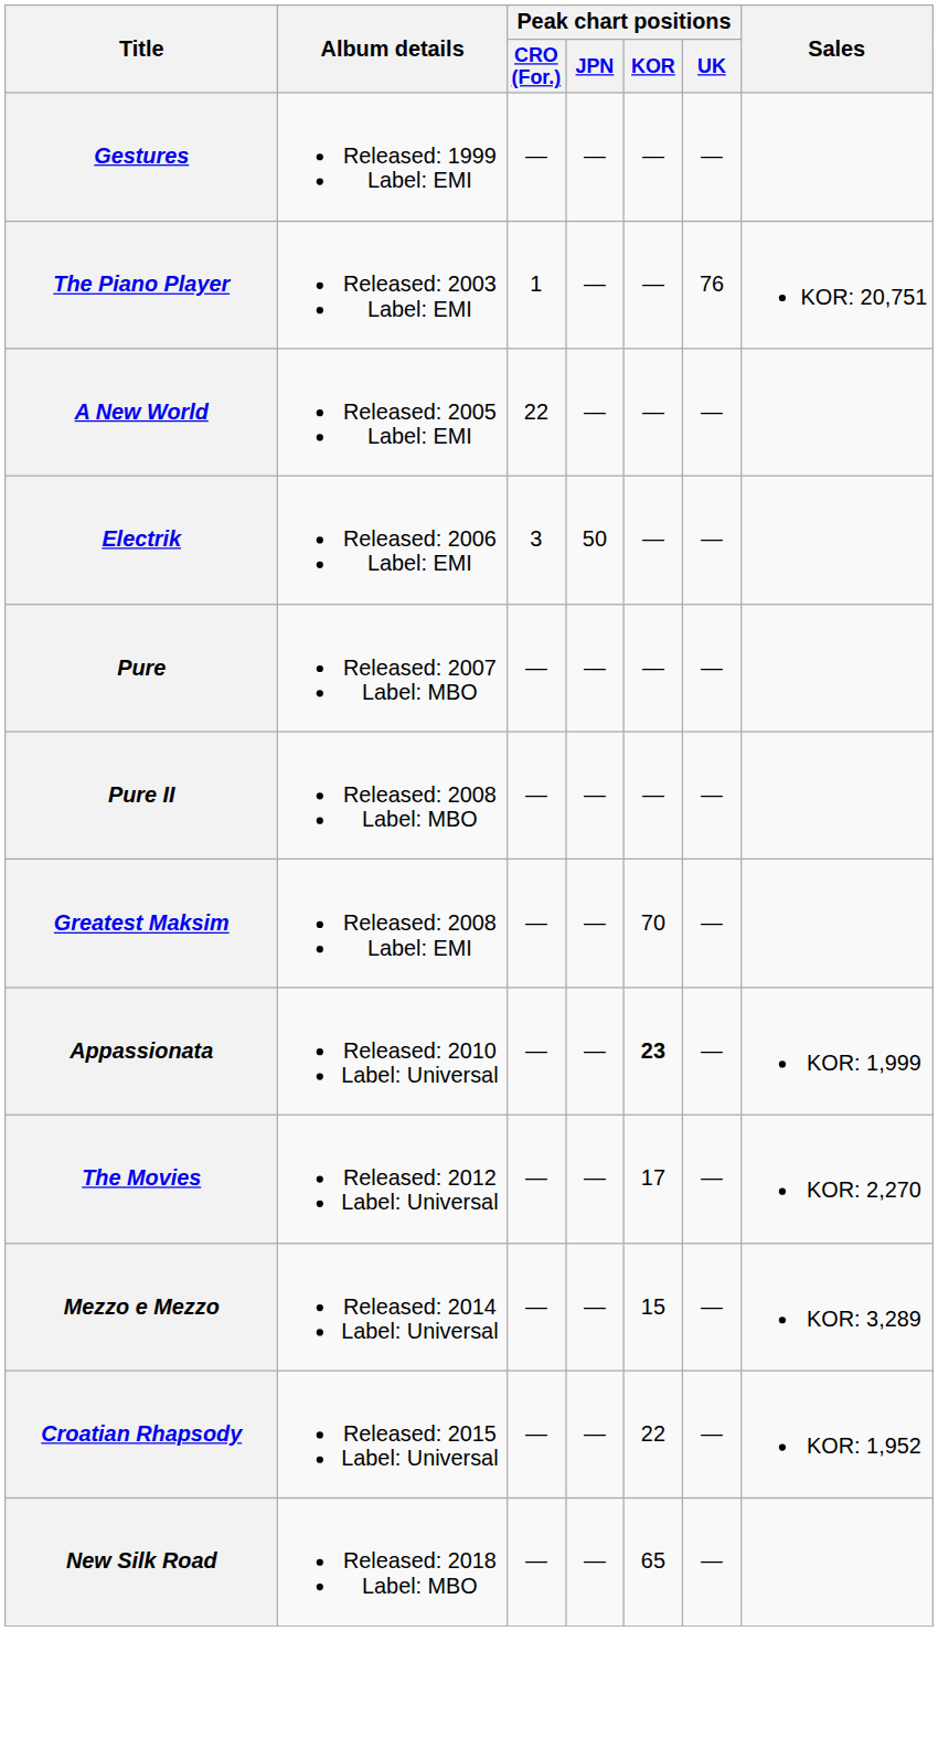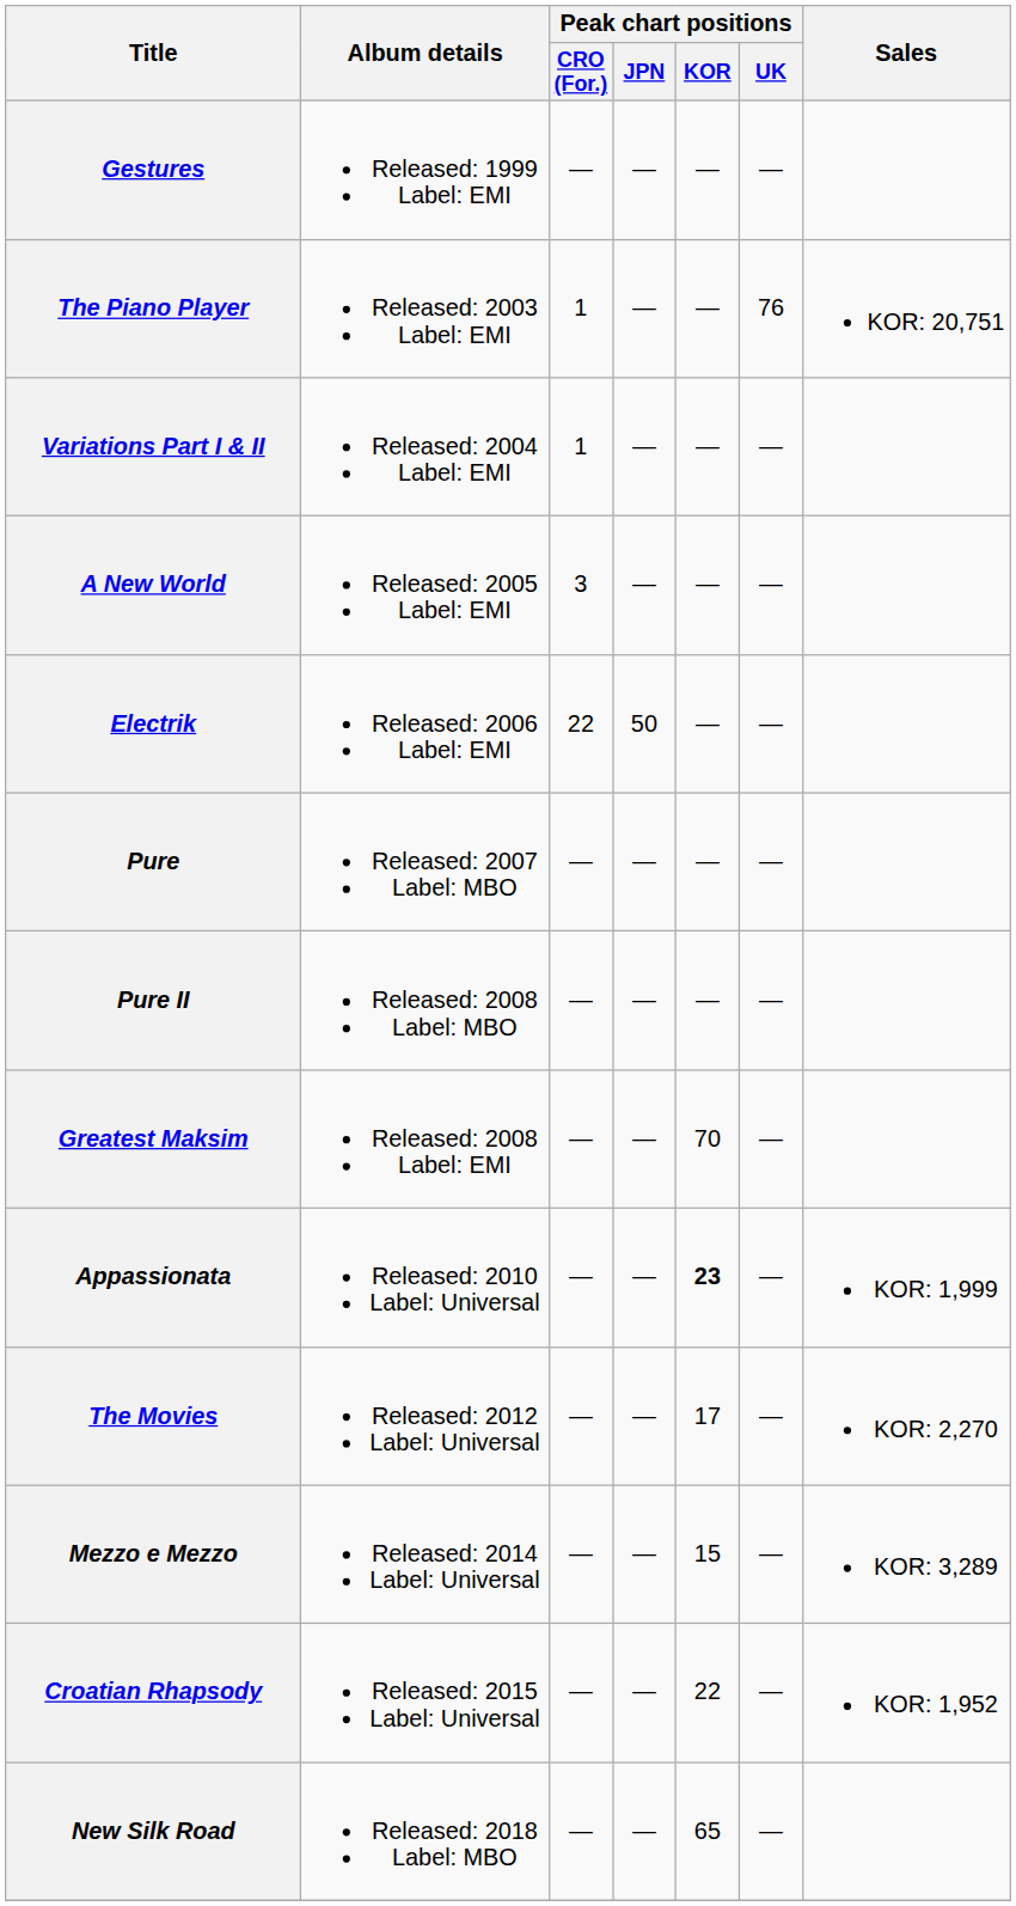+ row: Variations Part I & II | Released: 2004 Label: EMI | 1 | — | — | —
A New World | Peak chart positions / CRO (For.): 22 -> 3
Electrik | Peak chart positions / CRO (For.): 3 -> 22
